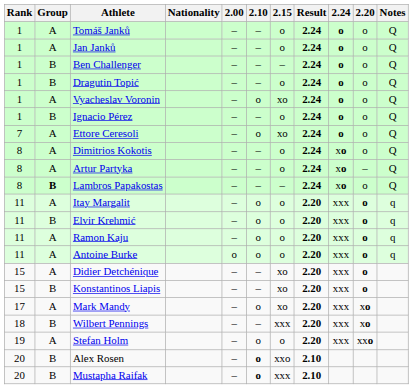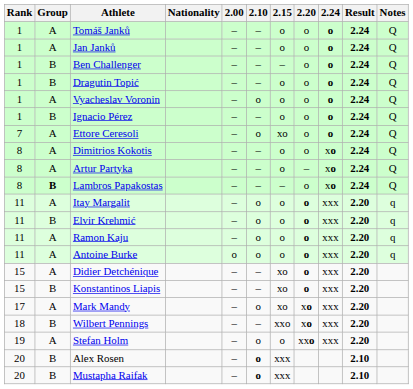columns swapped: 2.20 <-> Result
Vyacheslav Voronin | 2.15: xo -> o
Wilbert Pennings | 2.15: xxx -> xxo
Alex Rosen | 2.15: xxo -> xxx
